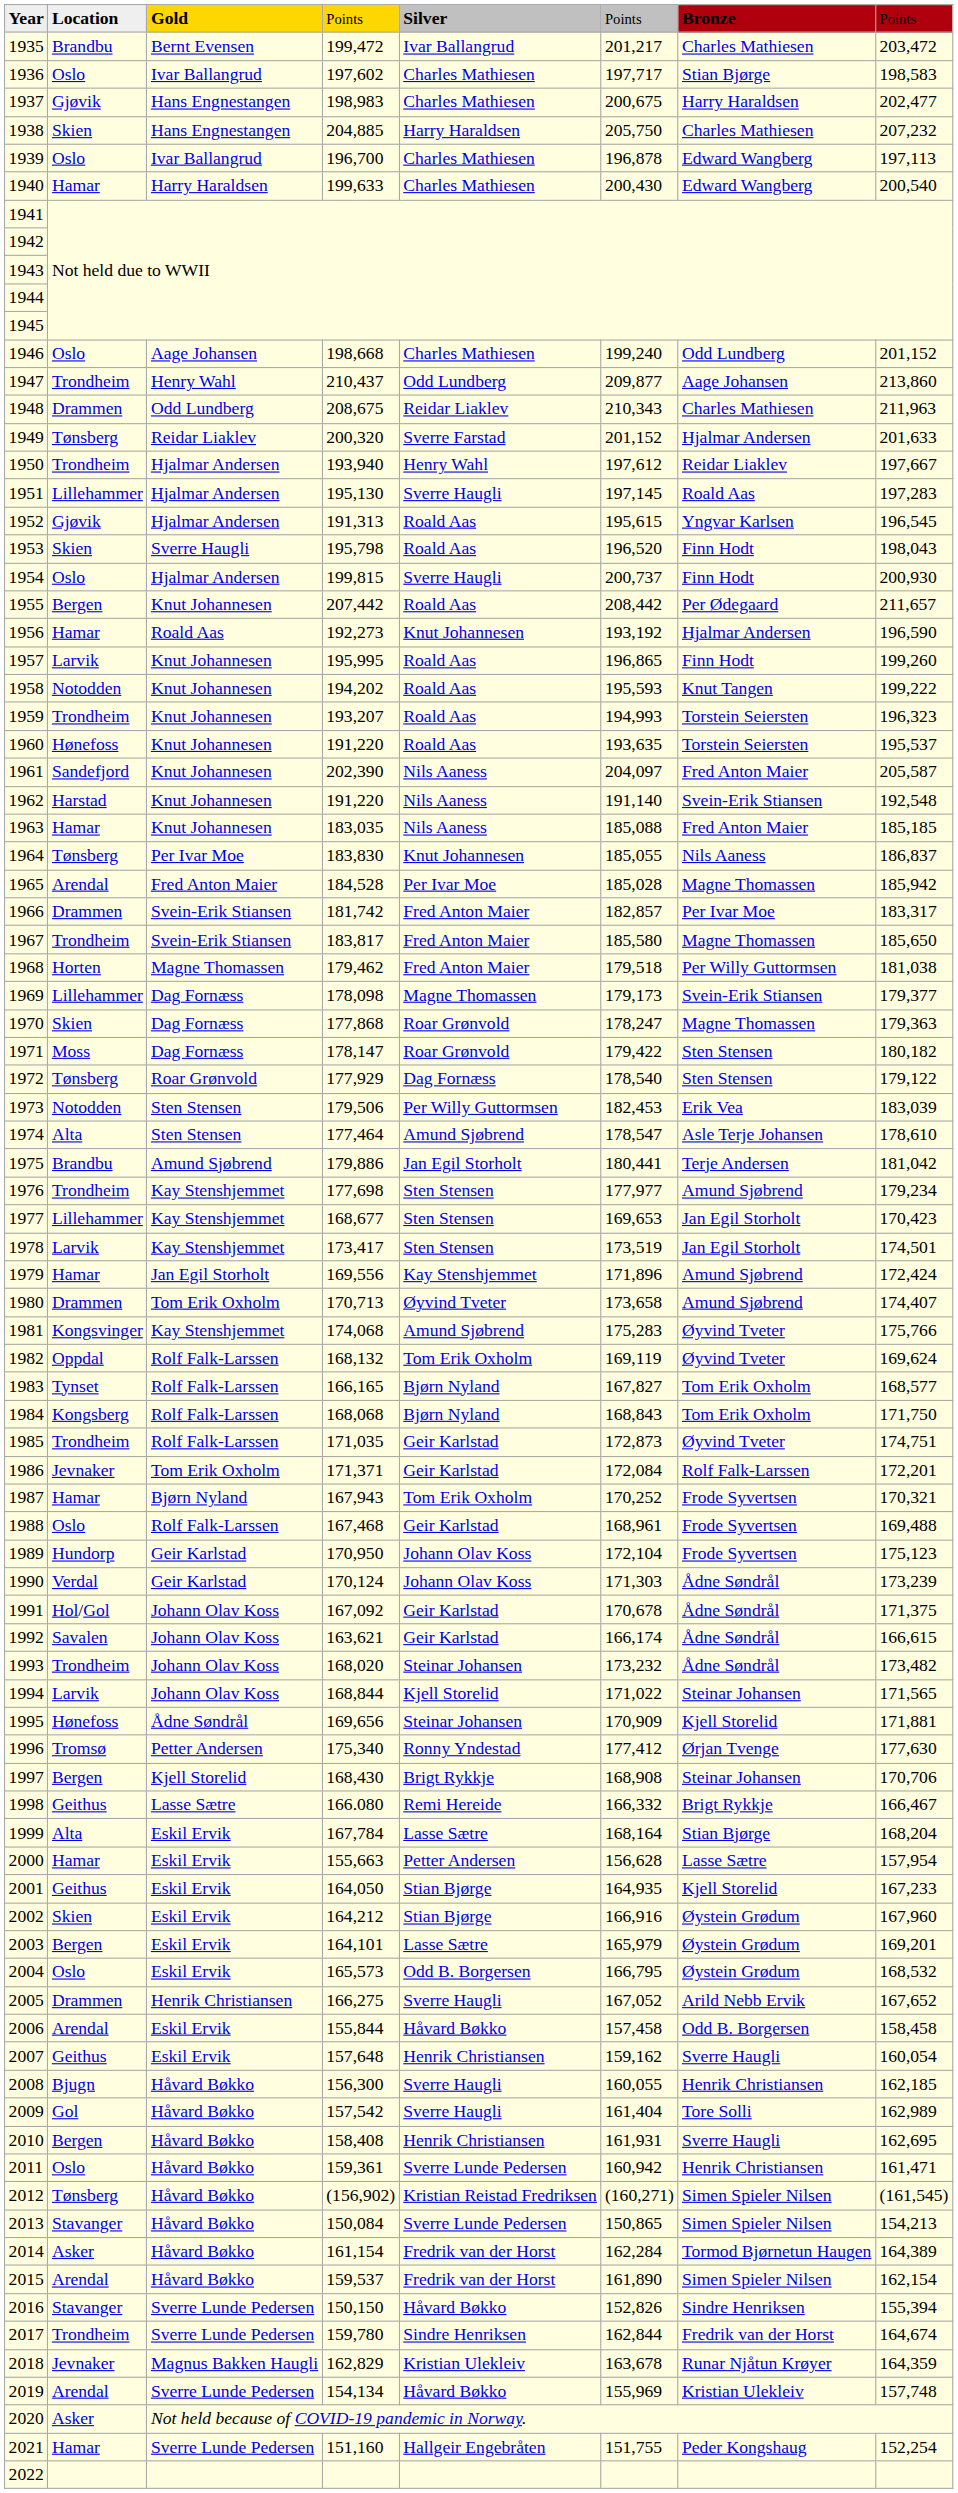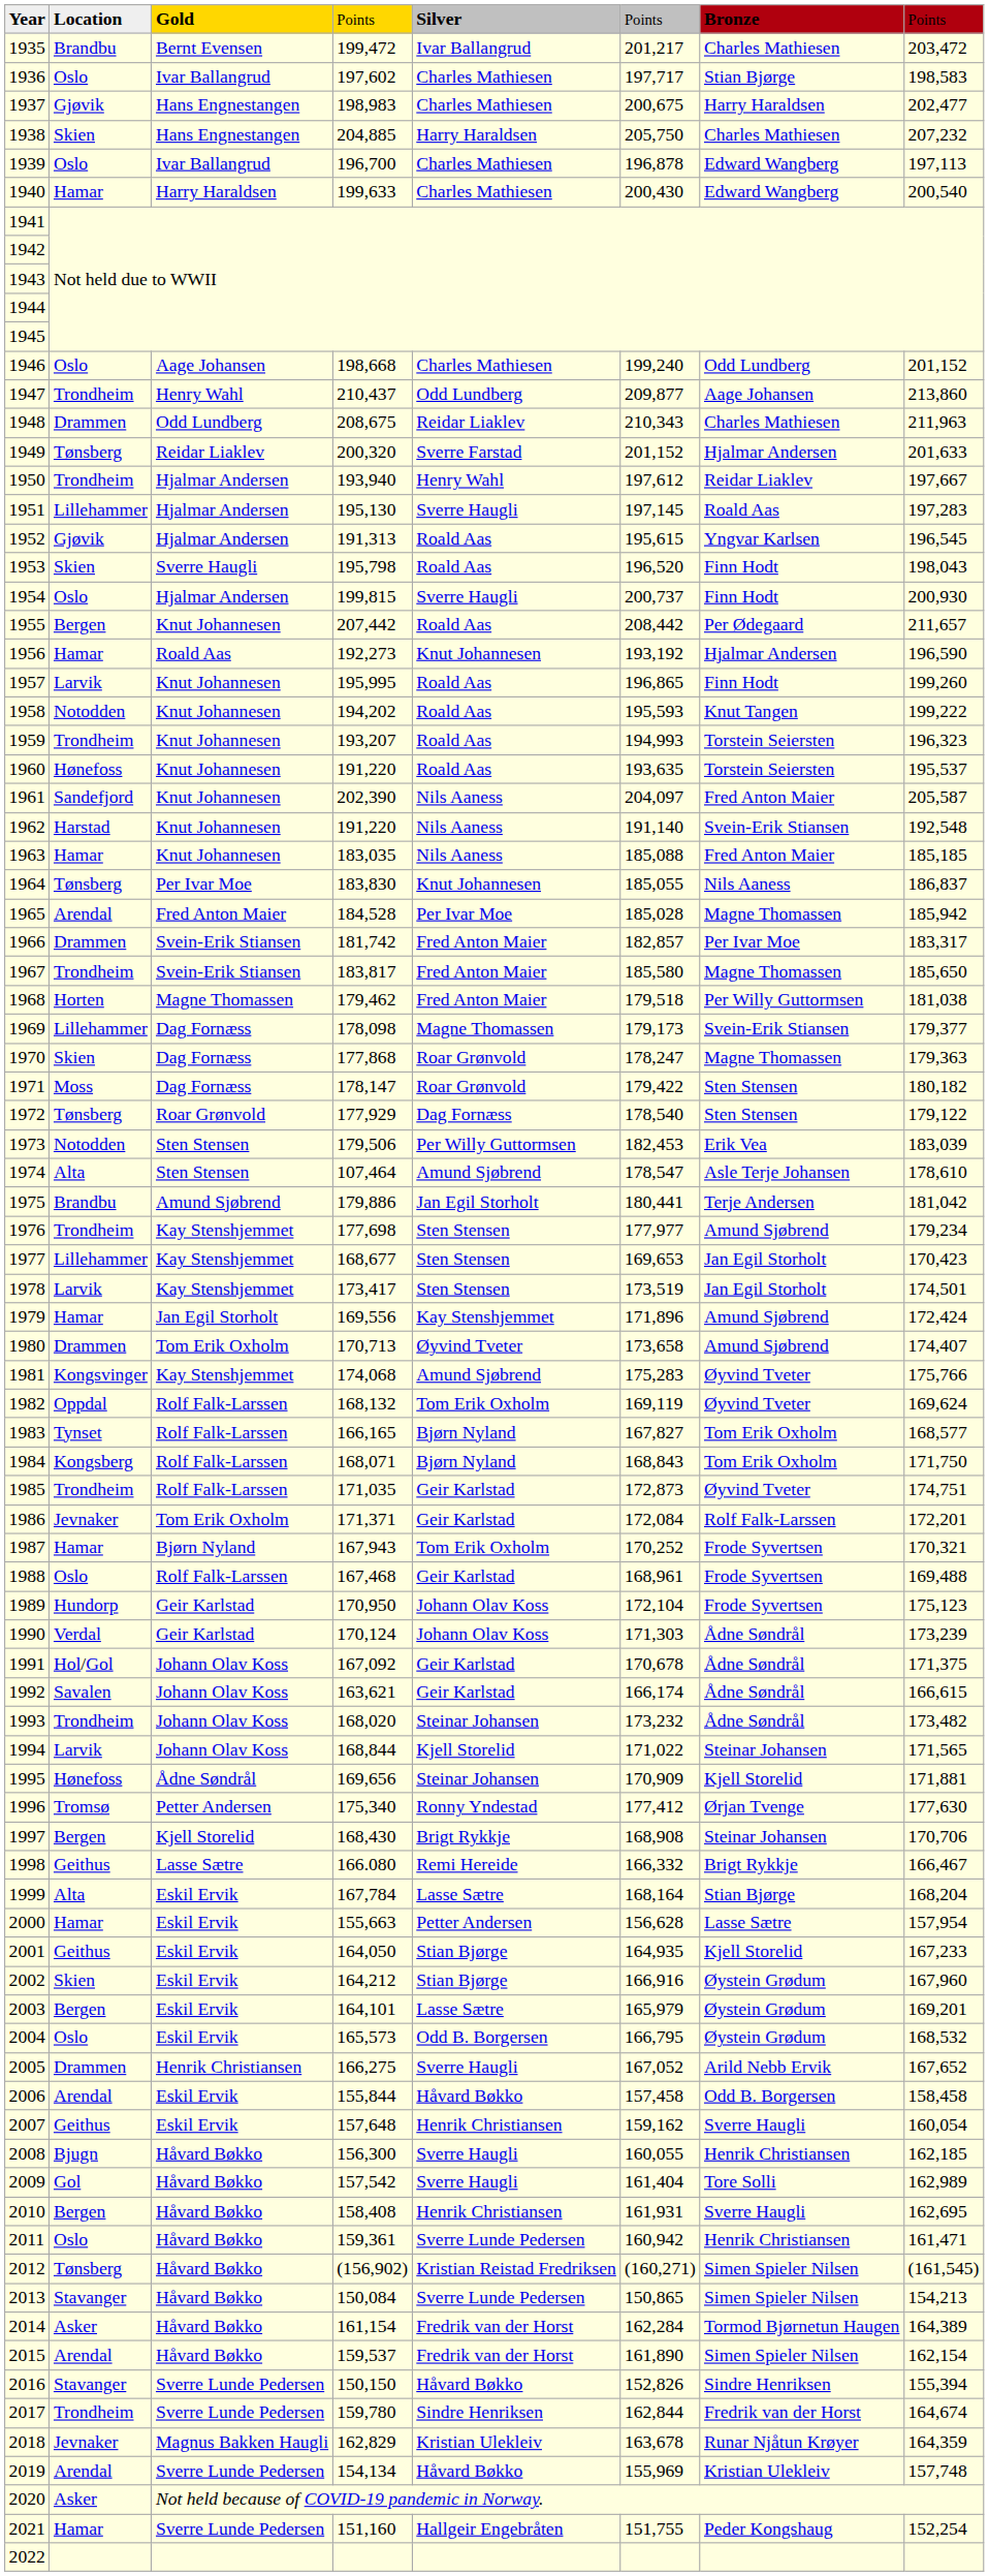1974 | column 4: 177,464 -> 107,464
1984 | column 4: 168,068 -> 168,071
